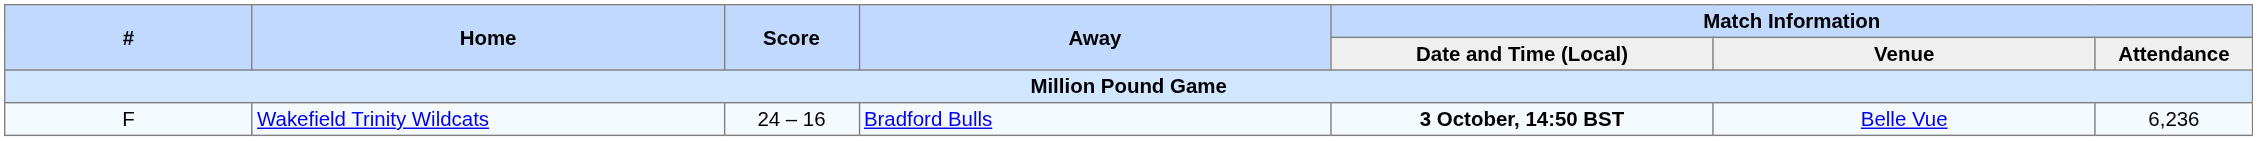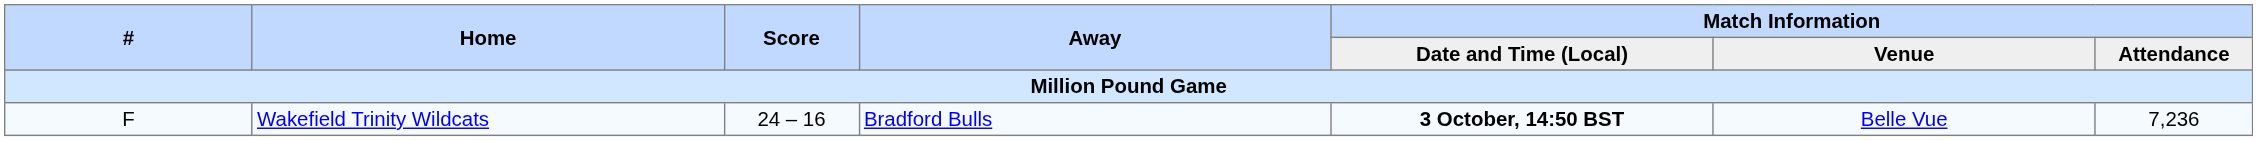F | Match Information / Attendance: 6,236 -> 7,236
